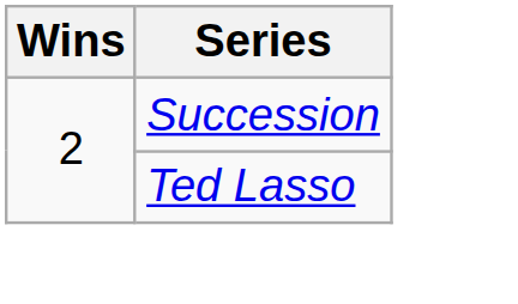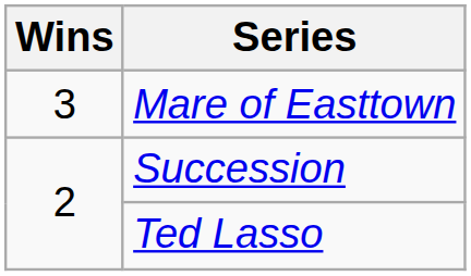+ row: 3 | Mare of Easttown
